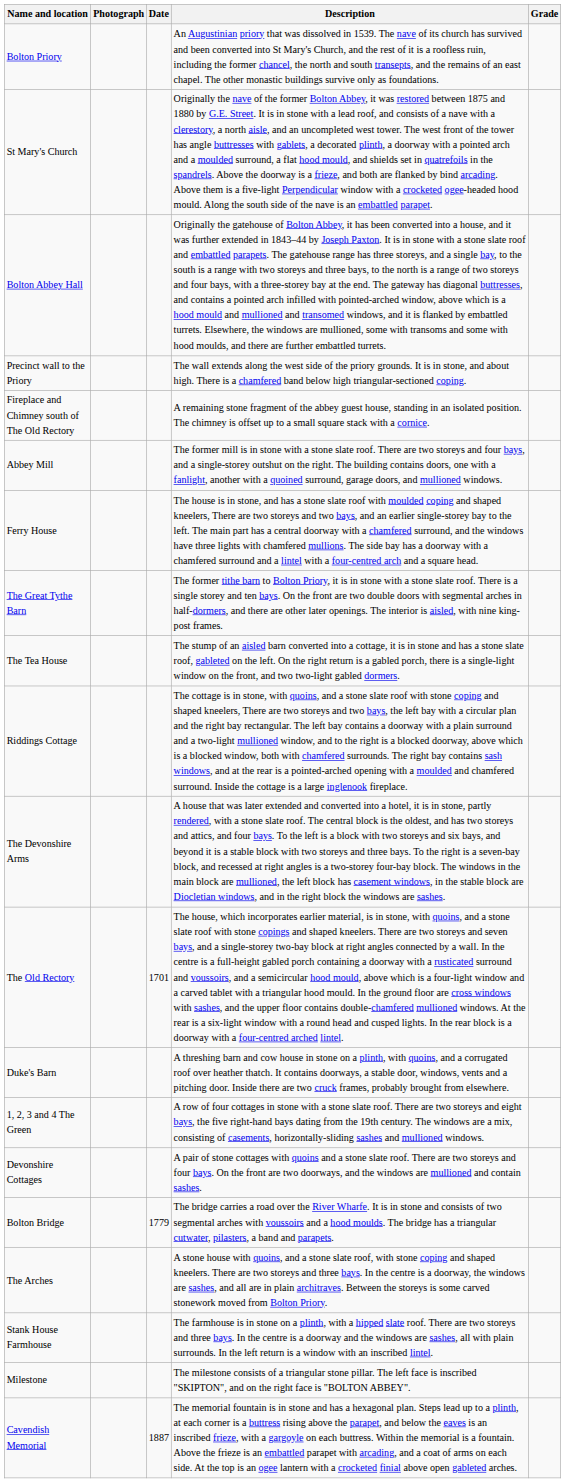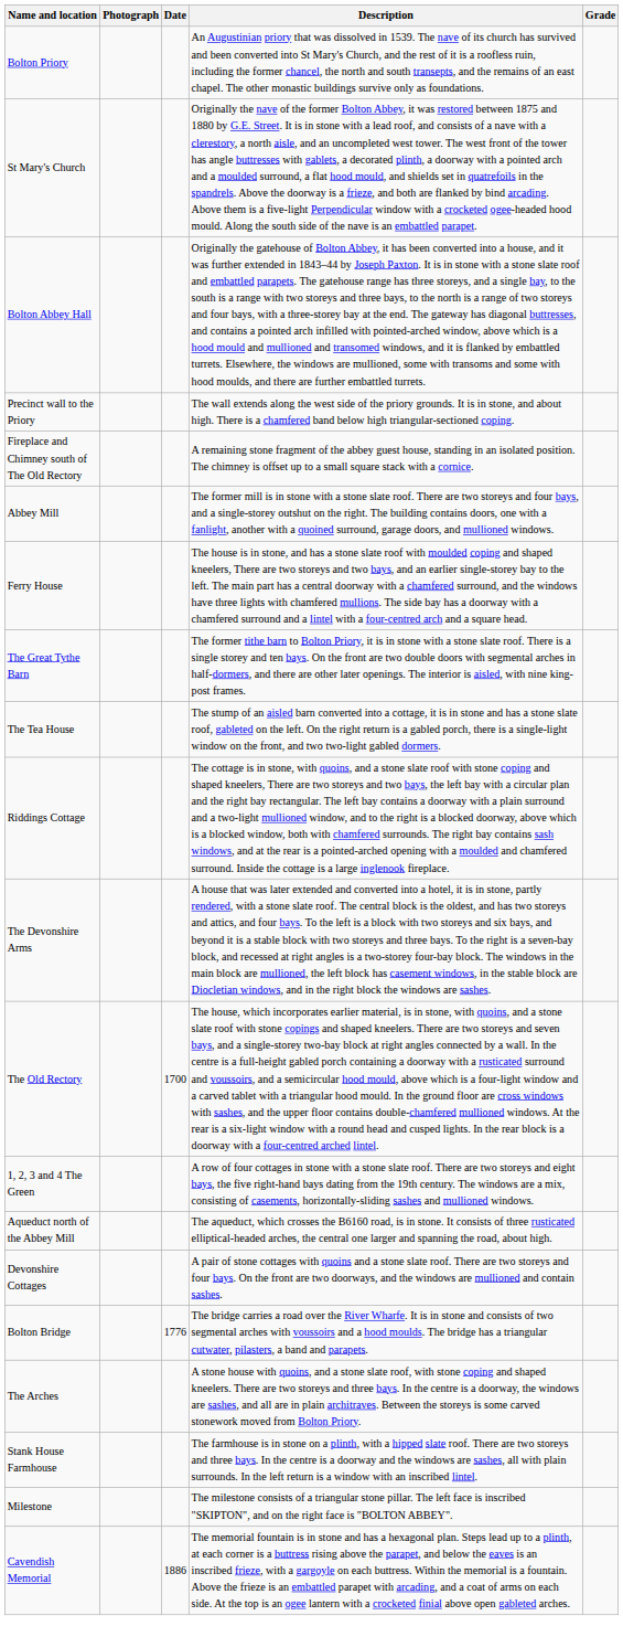The Old Rectory | Date: 1701 -> 1700
- row: Duke's Barn | A threshing barn and cow house in stone on a plinth, with quoins, and a corrugated roof over heather thatch. It contains doorways, a stable door, windows, vents and a pitching door. Inside there are two cruck frames, probably brought from elsewhere.
+ row: Aqueduct north of the Abbey Mill | The aqueduct, which crosses the B6160 road, is in stone. It consists of three rusticated elliptical-headed arches, the central one larger and spanning the road, about high.
Bolton Bridge | Date: 1779 -> 1776
Cavendish Memorial | Date: 1887 -> 1886
